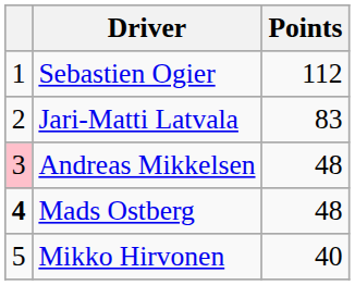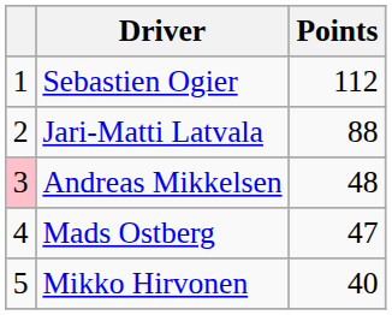Jari-Matti Latvala | Points: 83 -> 88
Mads Ostberg | column 1: bold -> normal
Mads Ostberg | Points: 48 -> 47
